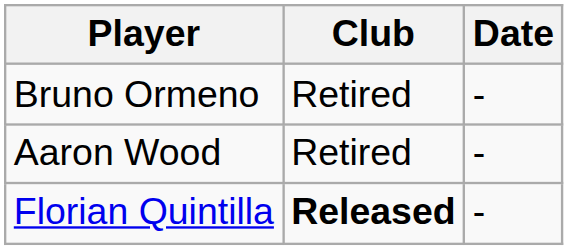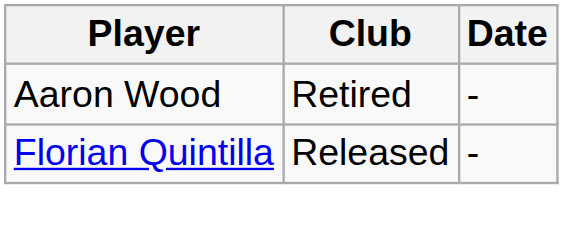- row: Bruno Ormeno | Retired | -
Florian Quintilla | Club: bold -> normal
